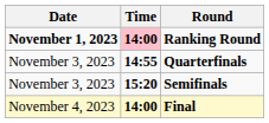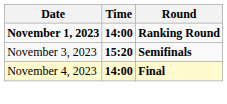Ranking Round | Time: pink background -> no background
- row: November 3, 2023 | 14:55 | Quarterfinals
